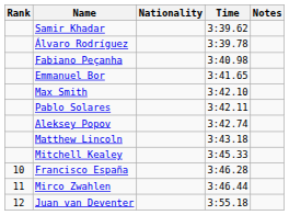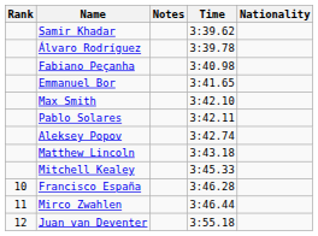columns swapped: Nationality <-> Notes
